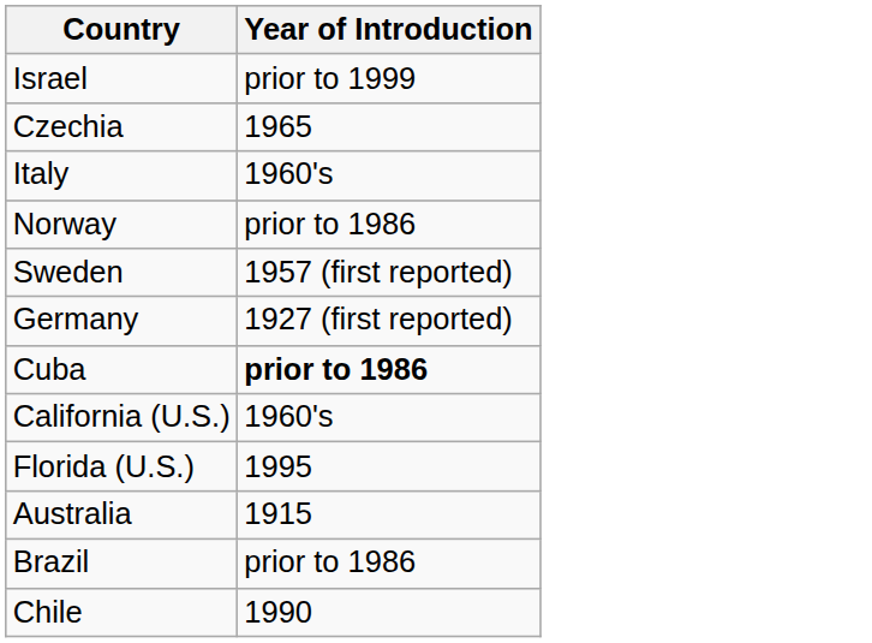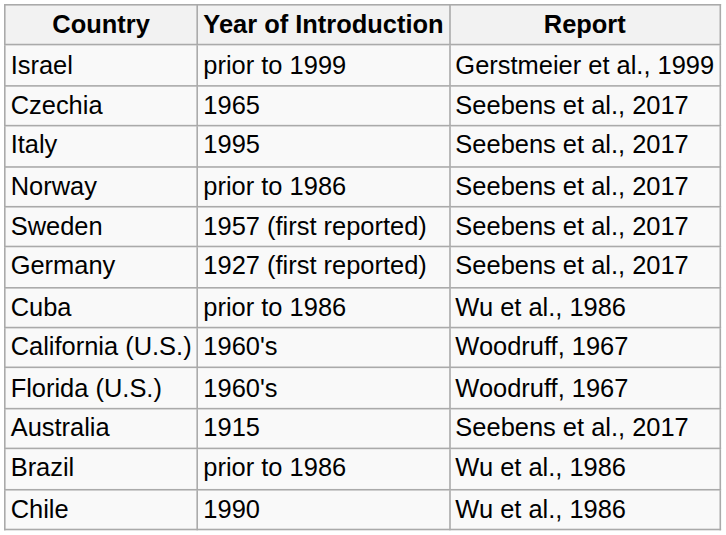+ column: Report | Gerstmeier et al., 1999 | Seebens et al., 2017 | Seebens et al., 2017 | Seebens et al., 2017 | Seebens et al., 2017 | Seebens et al., 2017 | Wu et al., 1986 | Woodruff, 1967 | Woodruff, 1967 | Seebens et al., 2017 | Wu et al., 1986 | Wu et al., 1986
Italy | Year of Introduction: 1960's -> 1995
Cuba | Year of Introduction: bold -> normal
Florida (U.S.) | Year of Introduction: 1995 -> 1960's
